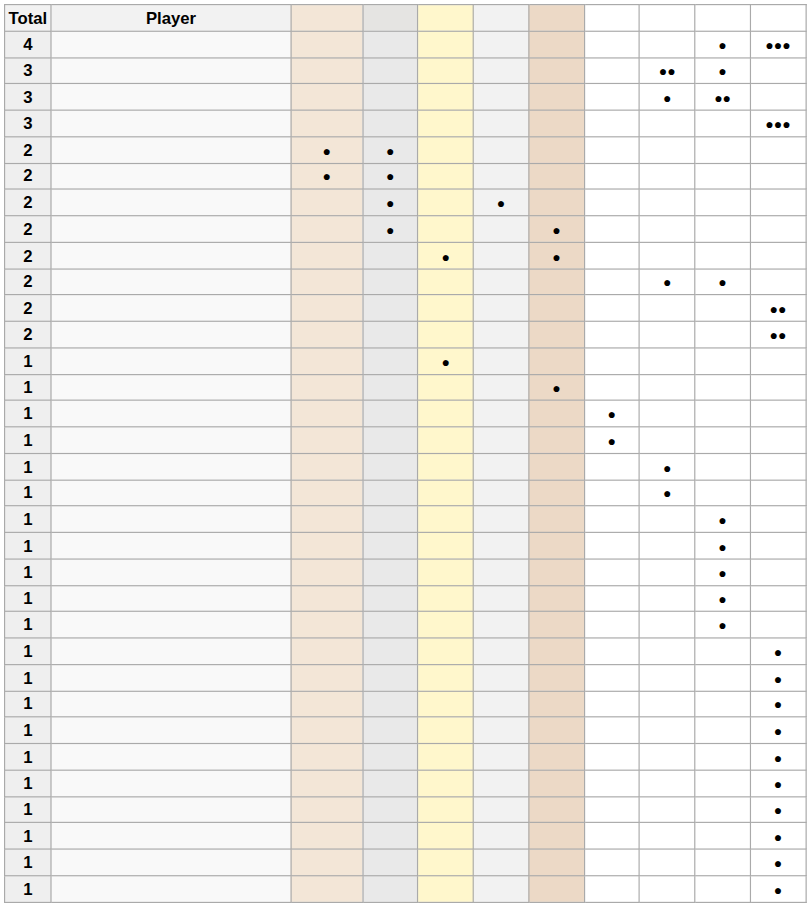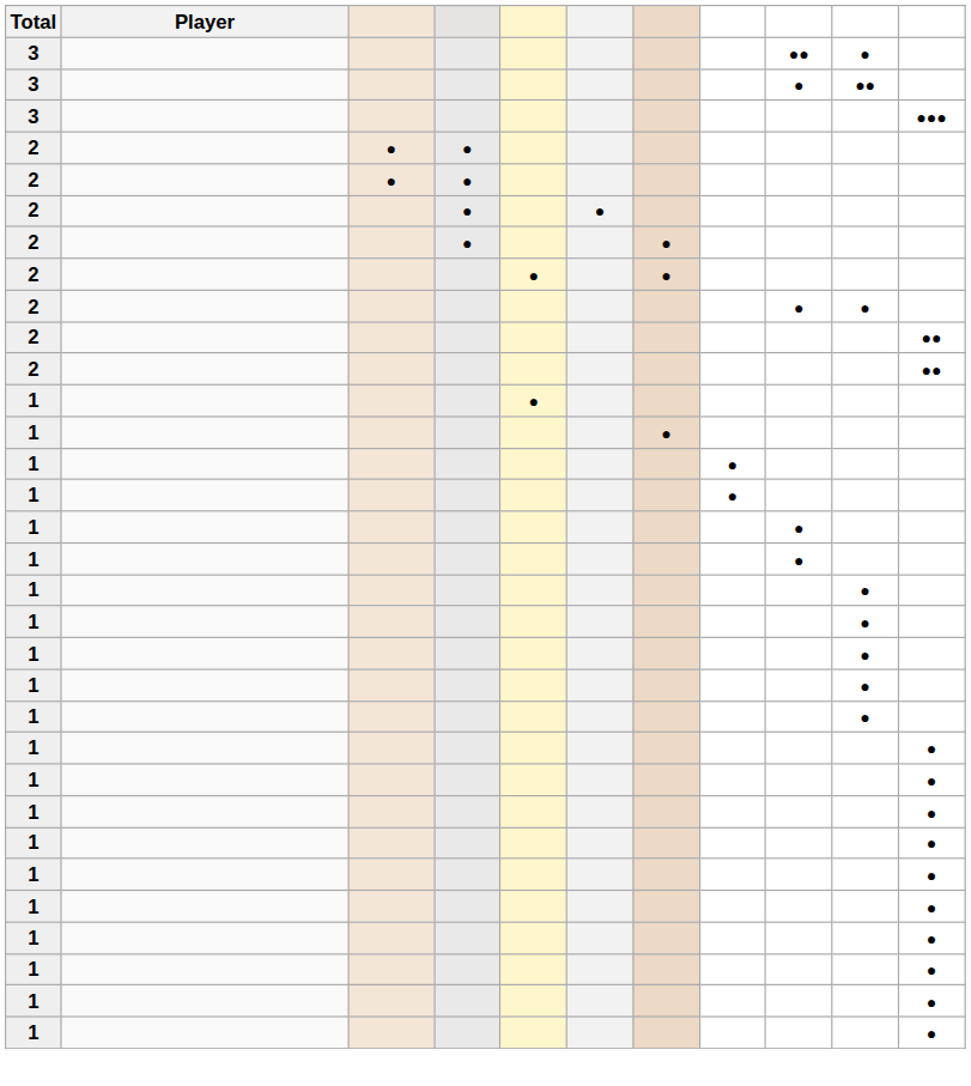- row: 4 | ● | ●●●
